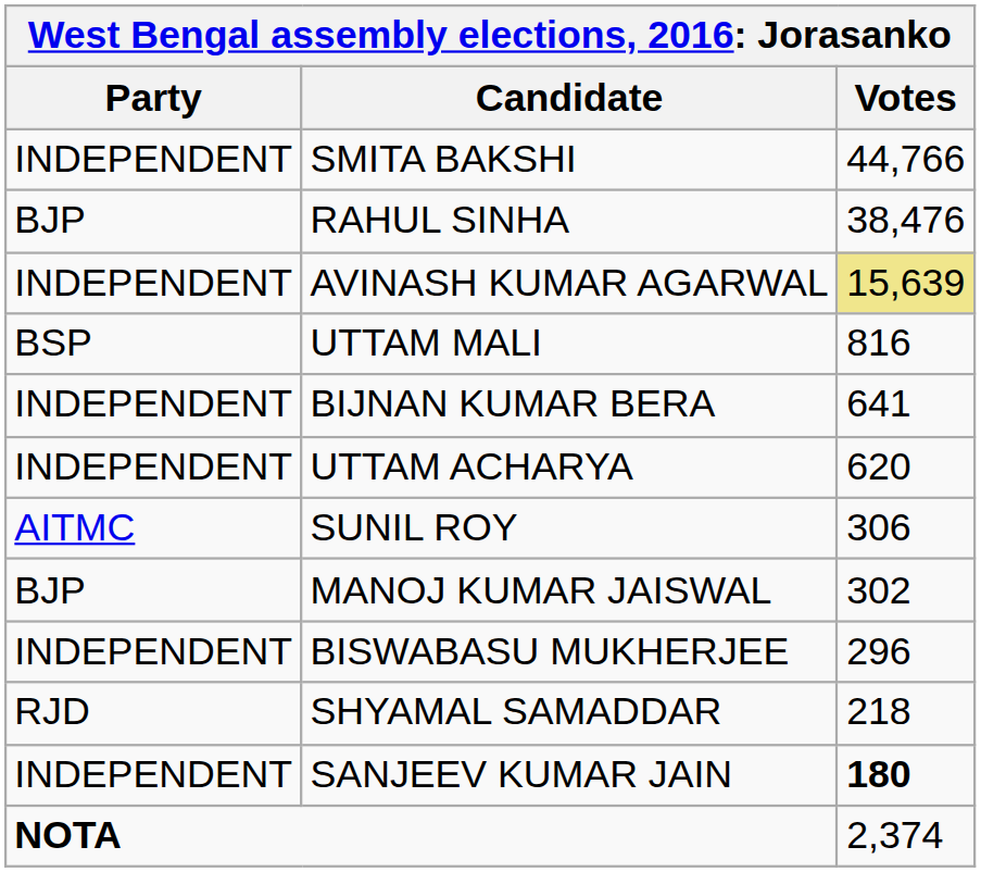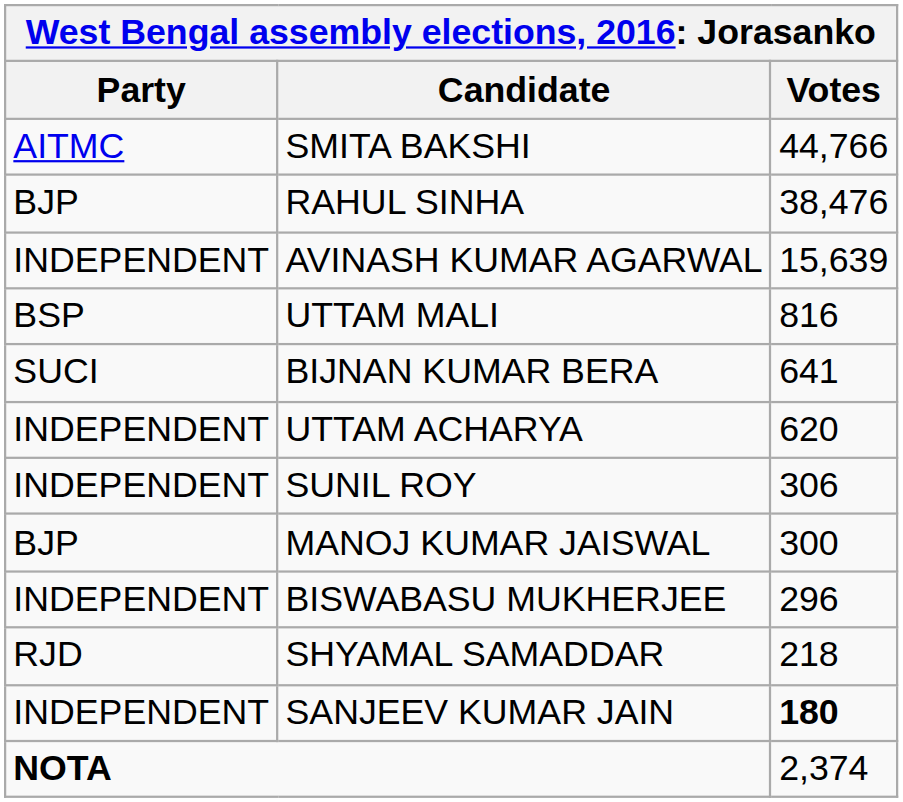SMITA BAKSHI | Party: INDEPENDENT -> AITMC
AVINASH KUMAR AGARWAL | Votes: khaki background -> no background
BIJNAN KUMAR BERA | Party: INDEPENDENT -> SUCI
SUNIL ROY | Party: AITMC -> INDEPENDENT
MANOJ KUMAR JAISWAL | Votes: 302 -> 300
